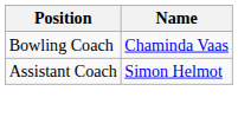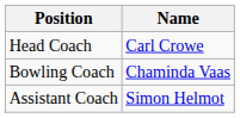+ row: Head Coach | Carl Crowe
